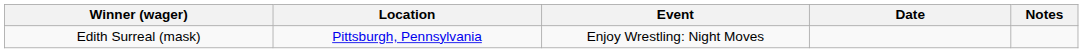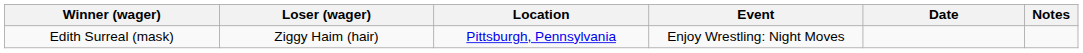+ column: Loser (wager) | Ziggy Haim (hair)
